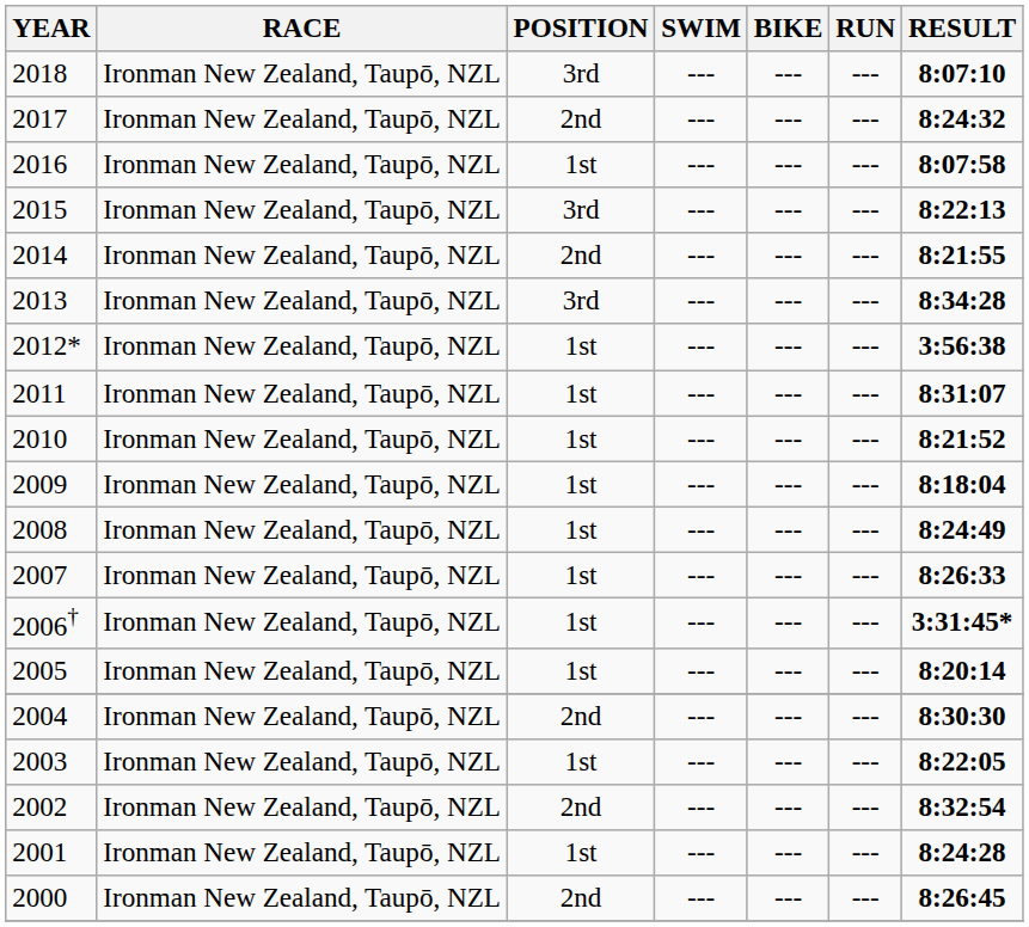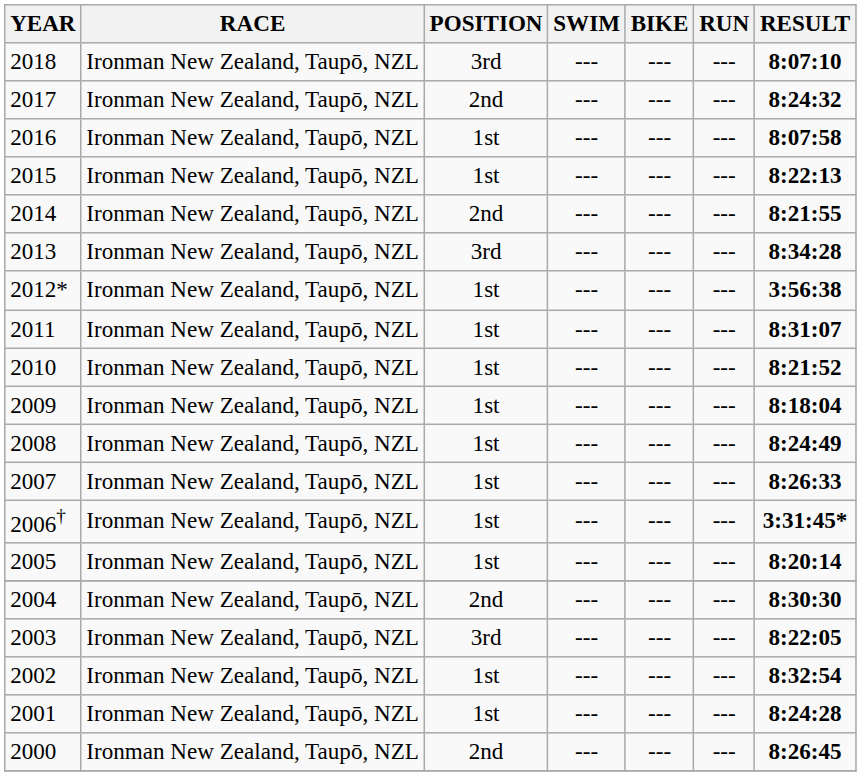2015 | POSITION: 3rd -> 1st
2003 | POSITION: 1st -> 3rd
2002 | POSITION: 2nd -> 1st
